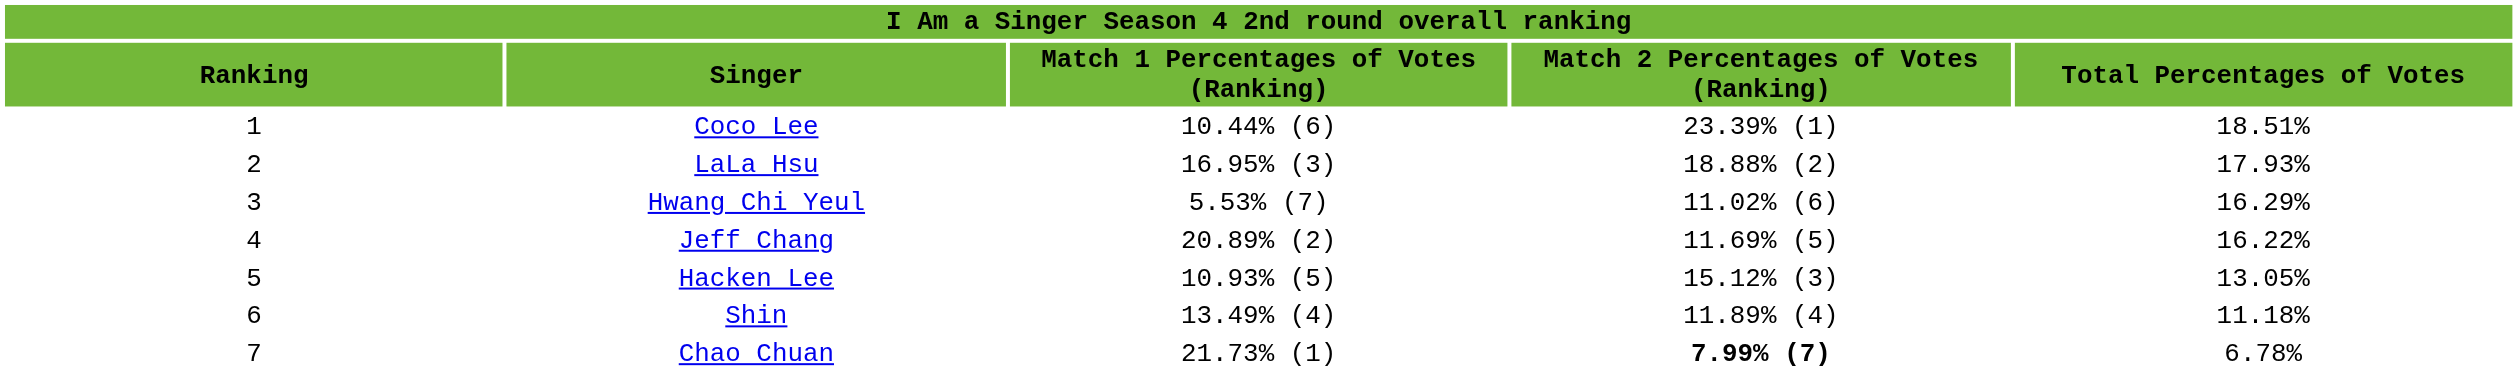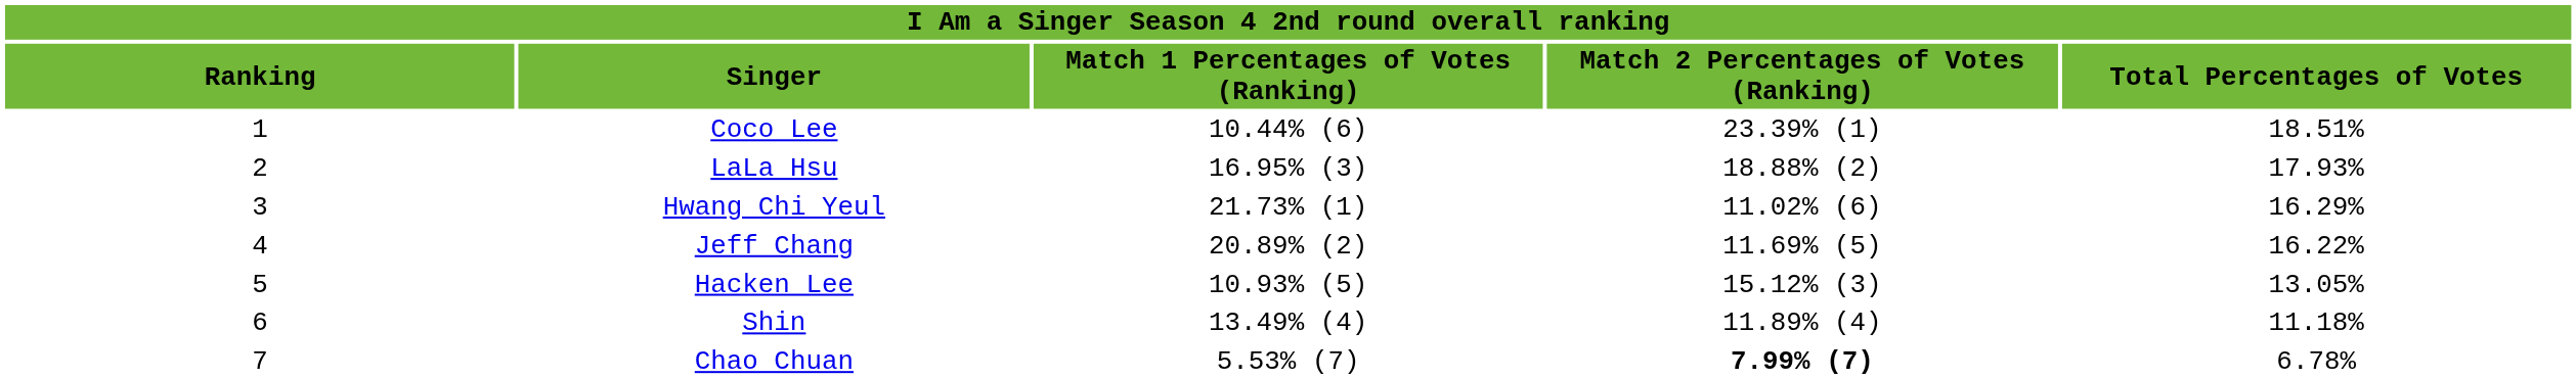Hwang Chi Yeul | column 3: 5.53% (7) -> 21.73% (1)
Chao Chuan | column 3: 21.73% (1) -> 5.53% (7)
